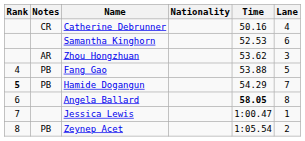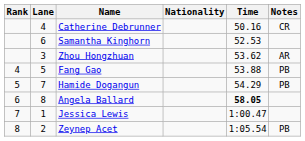columns swapped: Lane <-> Notes
Hamide Dogangun | Rank: bold -> normal
